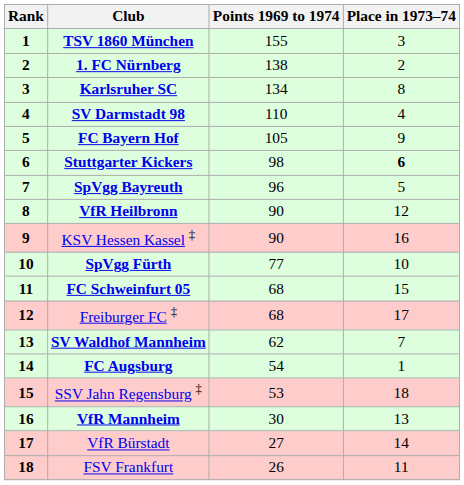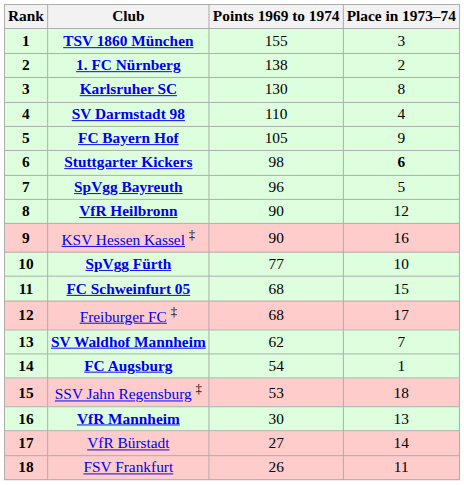Karlsruher SC | Points 1969 to 1974: 134 -> 130
